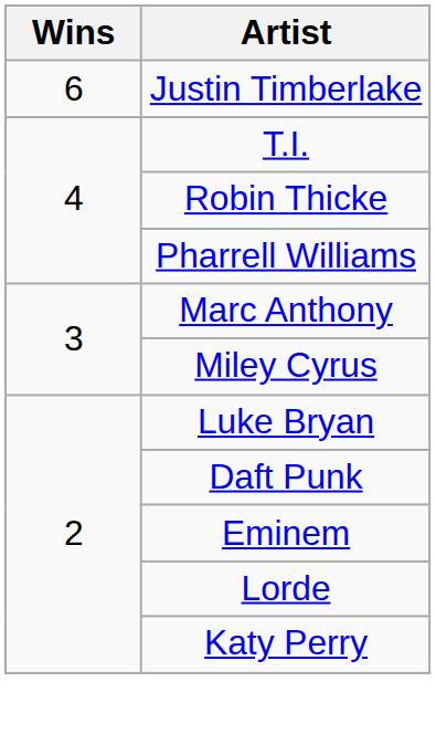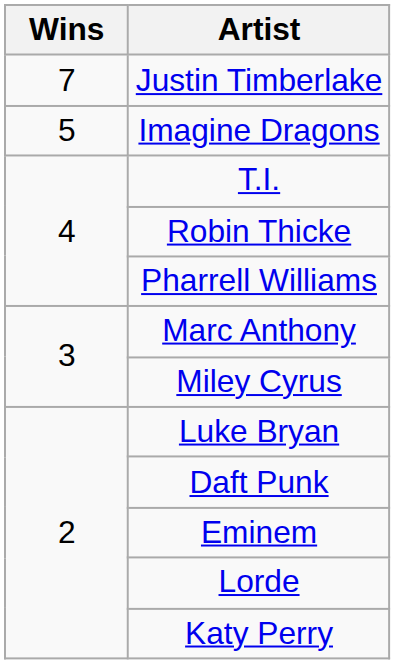Justin Timberlake | Wins: 6 -> 7
+ row: 5 | Imagine Dragons
